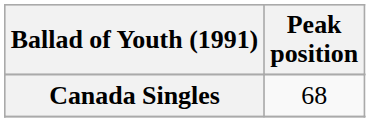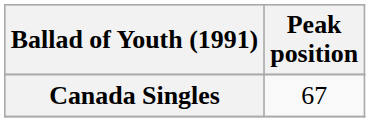Canada Singles | Peak position: 68 -> 67
